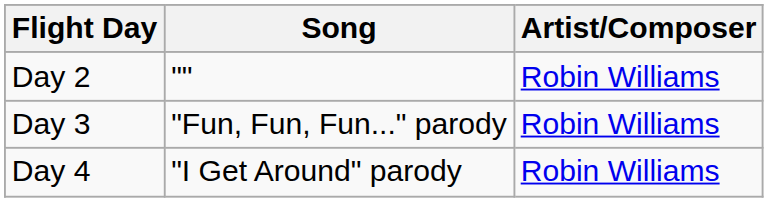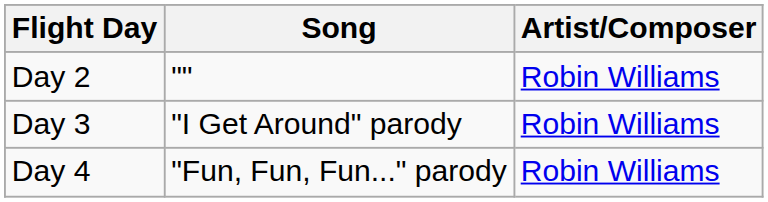Day 3 | Song: "Fun, Fun, Fun..." parody -> "I Get Around" parody
Day 4 | Song: "I Get Around" parody -> "Fun, Fun, Fun..." parody
